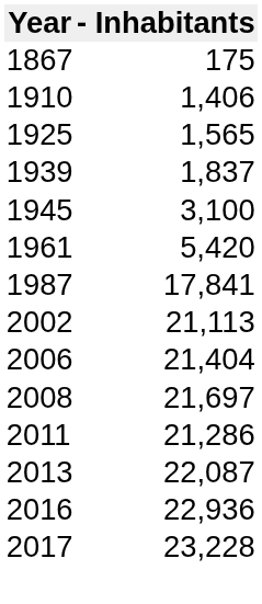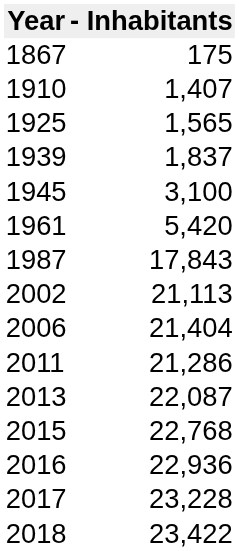1910 | - Inhabitants: 1,406 -> 1,407
1987 | - Inhabitants: 17,841 -> 17,843
- row: 2008 | 21,697
+ row: 2015 | 22,768
+ row: 2018 | 23,422
